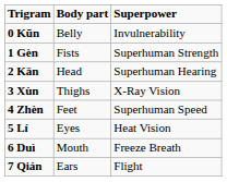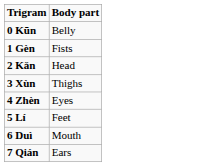- column: Superpower | Invulnerability | Superhuman Strength | Superhuman Hearing | X-Ray Vision | Superhuman Speed | Heat Vision | Freeze Breath | Flight
4 Zhèn | Body part: Feet -> Eyes
5 Lí | Body part: Eyes -> Feet
